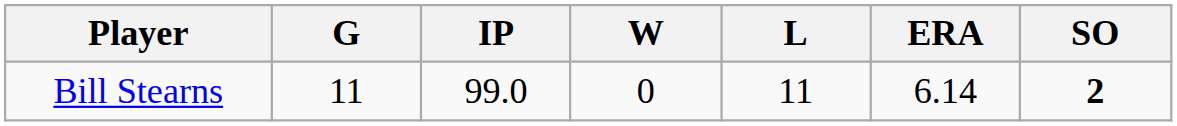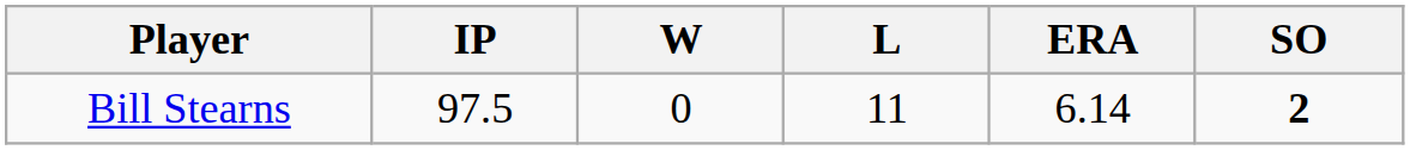- column: G | 11
Bill Stearns | IP: 99.0 -> 97.5
